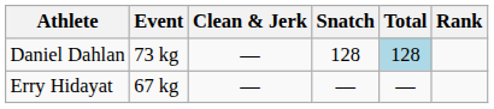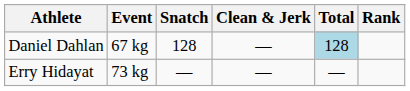columns swapped: Snatch <-> Clean & Jerk
Daniel Dahlan | Event: 73 kg -> 67 kg
Erry Hidayat | Event: 67 kg -> 73 kg
